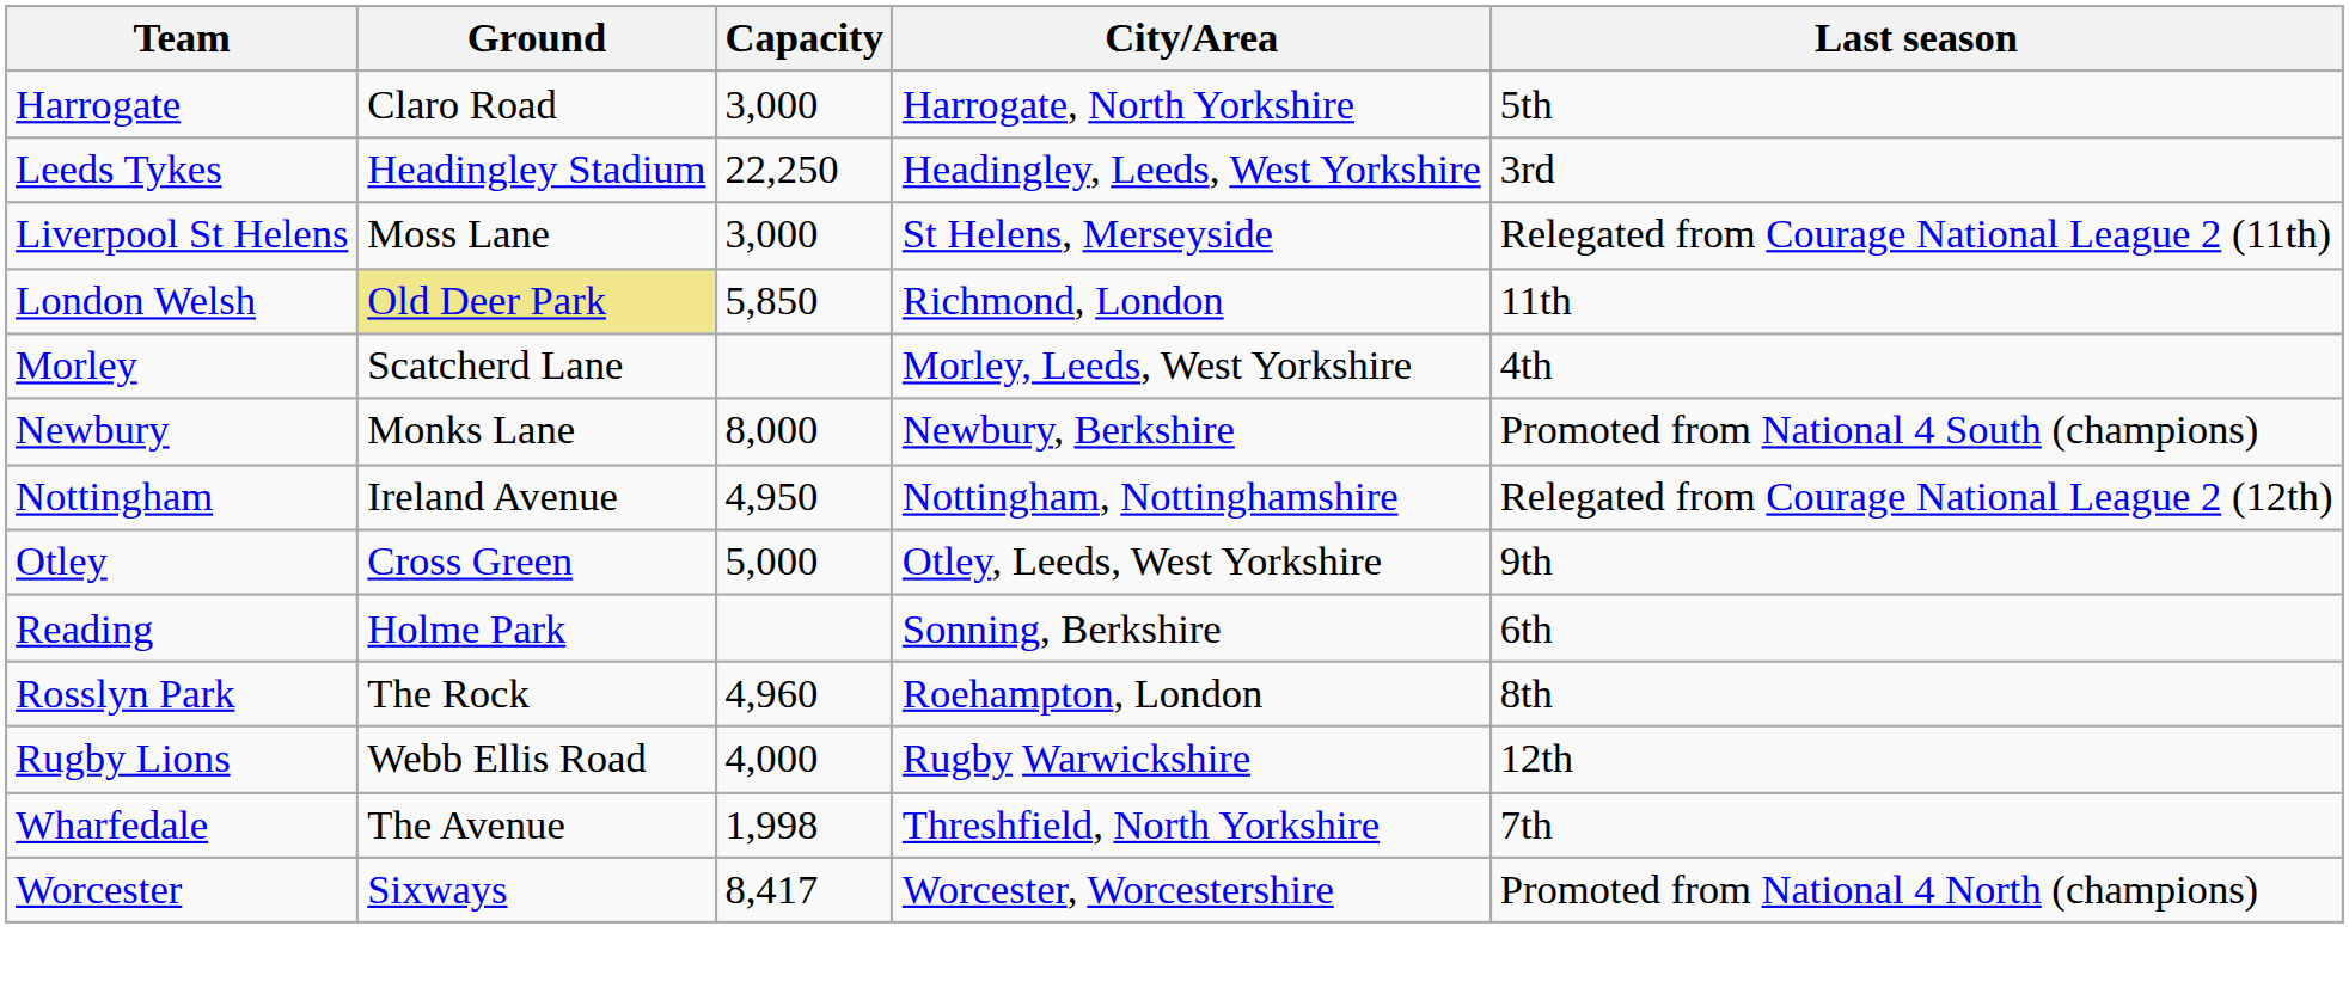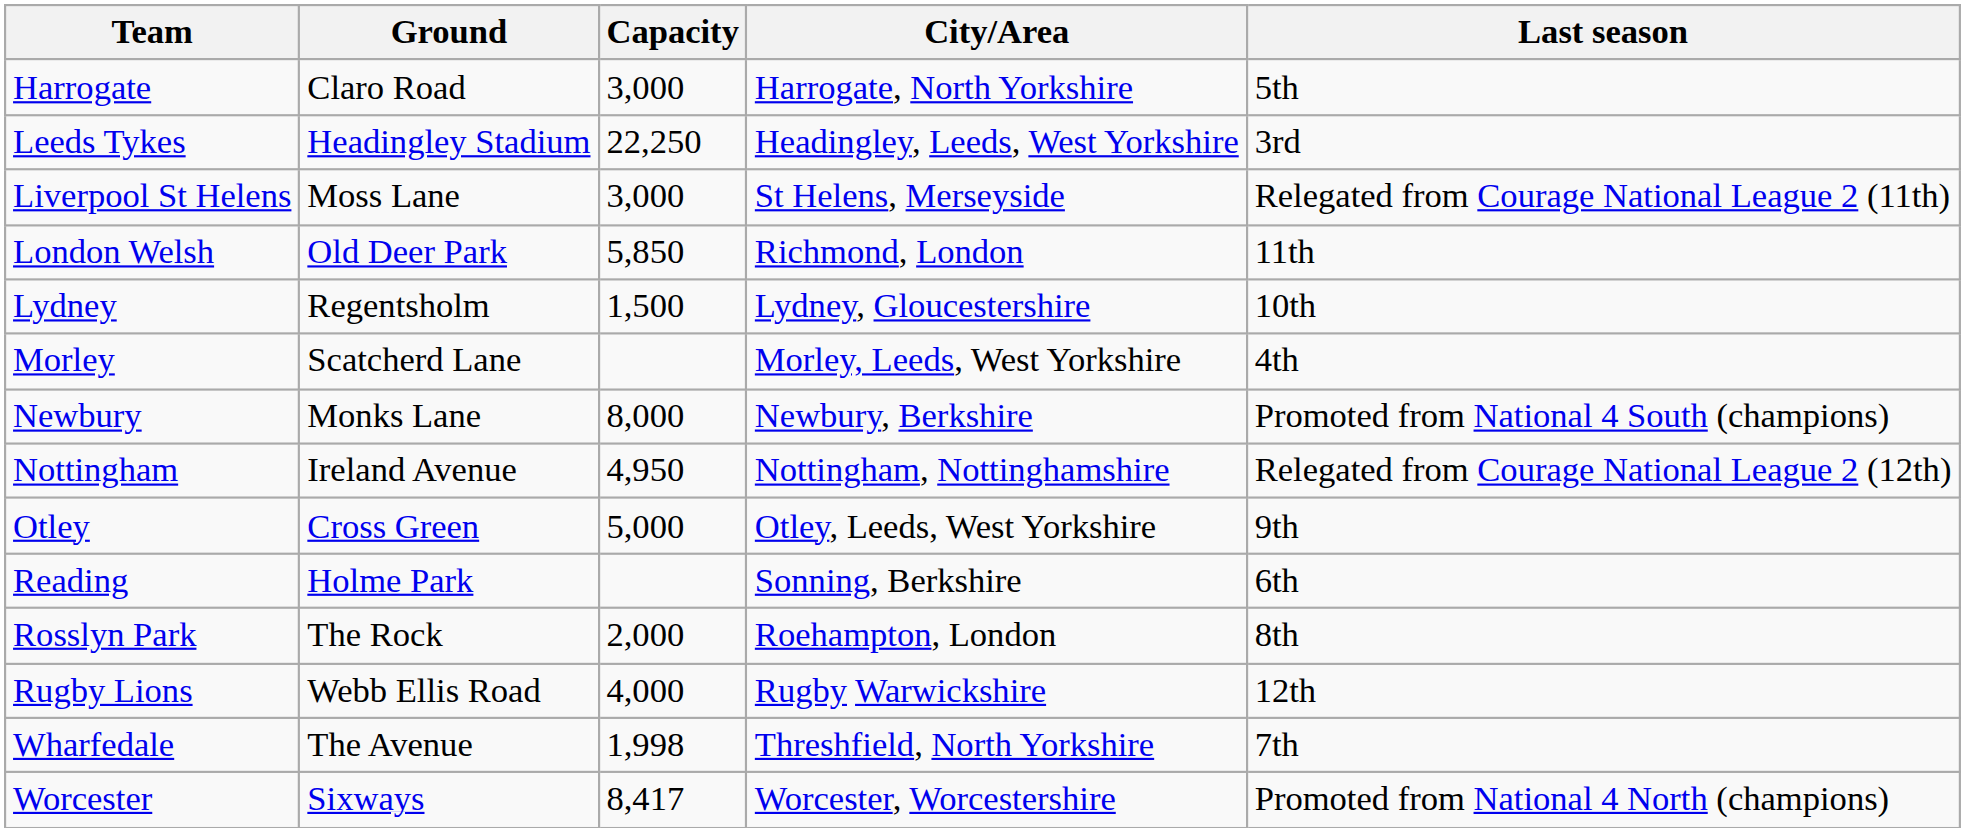London Welsh | Ground: khaki background -> no background
+ row: Lydney | Regentsholm | 1,500 | Lydney, Gloucestershire | 10th
Rosslyn Park | Capacity: 4,960 -> 2,000
